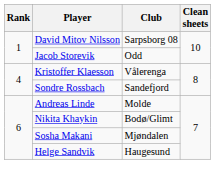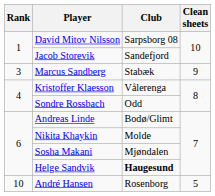Jacob Storevik | Club: Odd -> Sandefjord
+ row: 3 | Marcus Sandberg | Stabæk | 9
Sondre Rossbach | Club: Sandefjord -> Odd
Andreas Linde | Club: Molde -> Bodø/Glimt
Nikita Khaykin | Club: Bodø/Glimt -> Molde
Helge Sandvik | Club: normal -> bold
+ row: 10 | André Hansen | Rosenborg | 5
